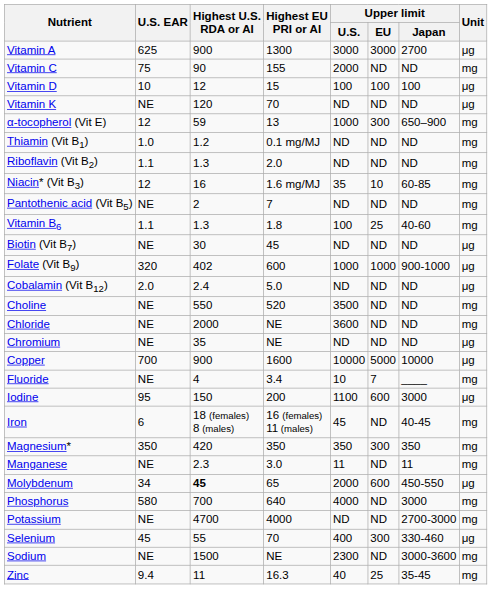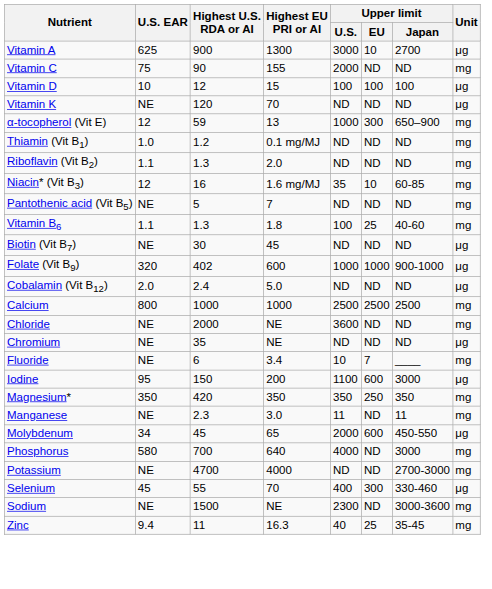Vitamin A | Upper limit / EU: 3000 -> 10
Pantothenic acid (Vit B5) | Highest U.S. RDA or AI: 2 -> 5
- row: Choline | NE | 550 | 520 | 3500 | ND | ND | mg
+ row: Calcium | 800 | 1000 | 1000 | 2500 | 2500 | 2500 | mg
- row: Copper | 700 | 900 | 1600 | 10000 | 5000 | 10000 | μg
Fluoride | Highest U.S. RDA or AI: 4 -> 6
- row: Iron | 6 | 18 (females) 8 (males) | 16 (females) 11 (males) | 45 | ND | 40-45 | mg
Magnesium* | Upper limit / EU: 300 -> 250
Molybdenum | Highest U.S. RDA or AI: bold -> normal
